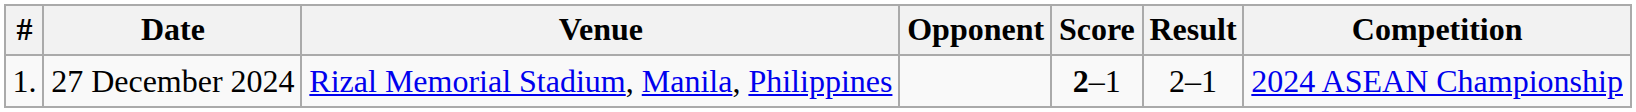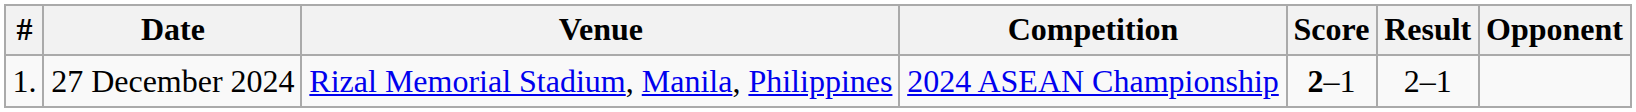columns swapped: Opponent <-> Competition
